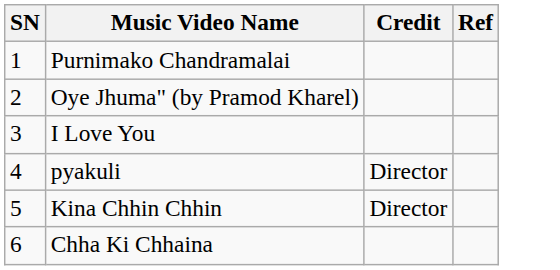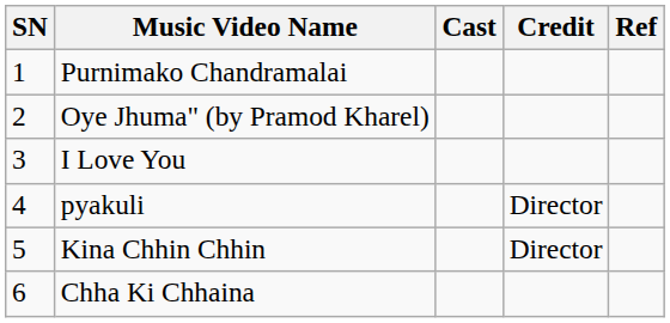+ column: Cast
